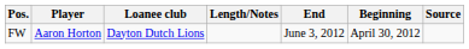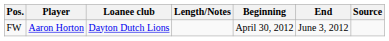columns swapped: Beginning <-> End
